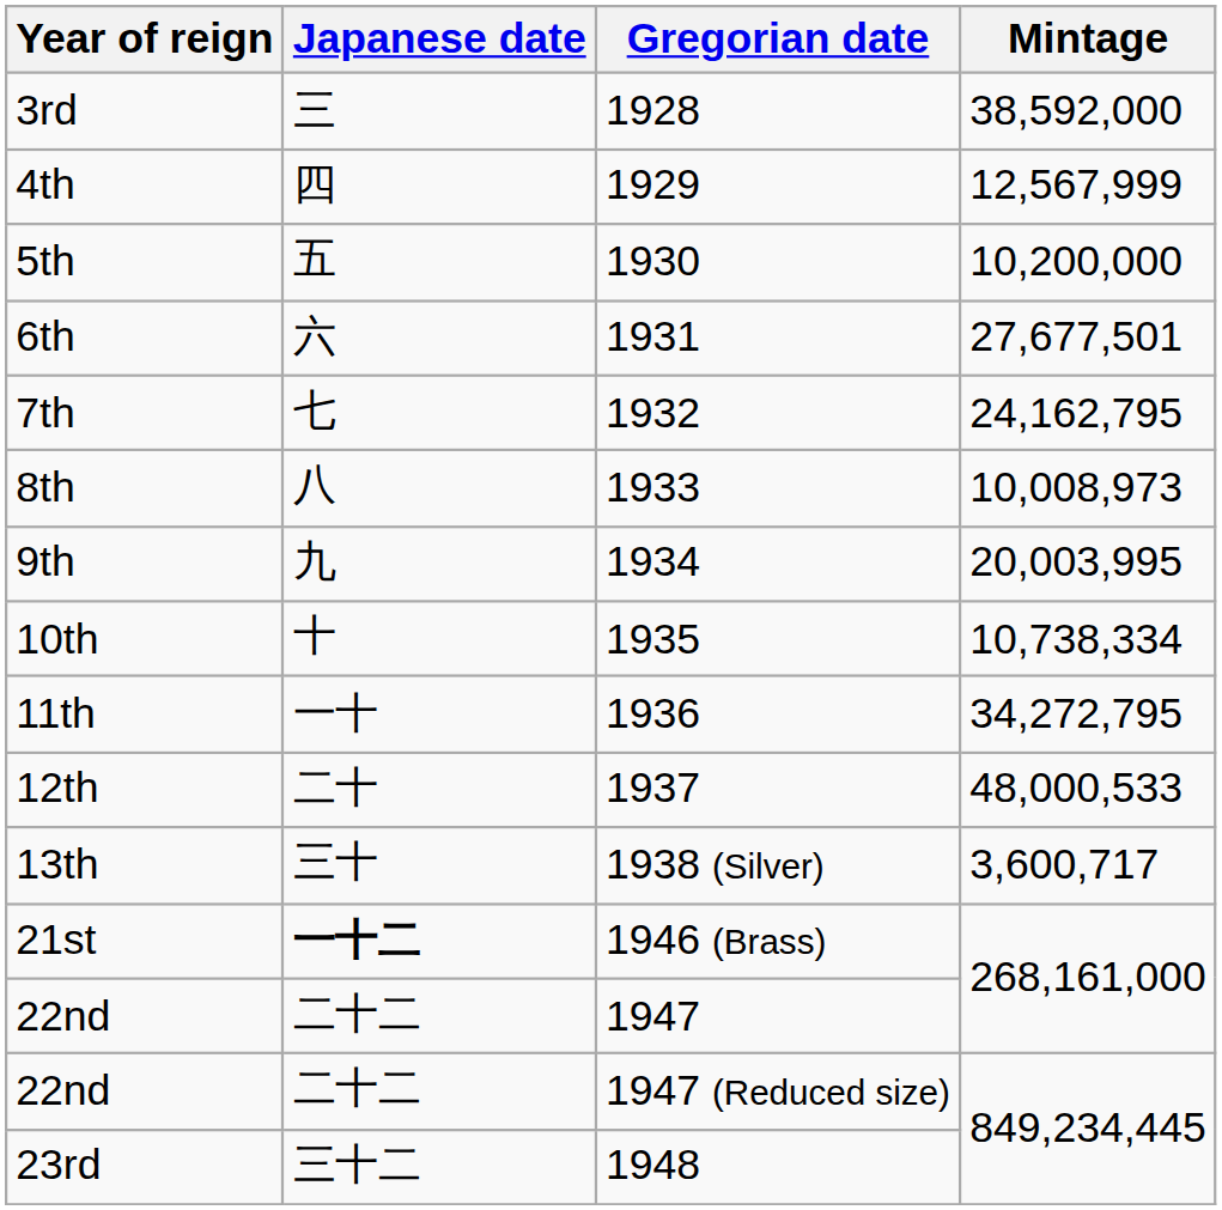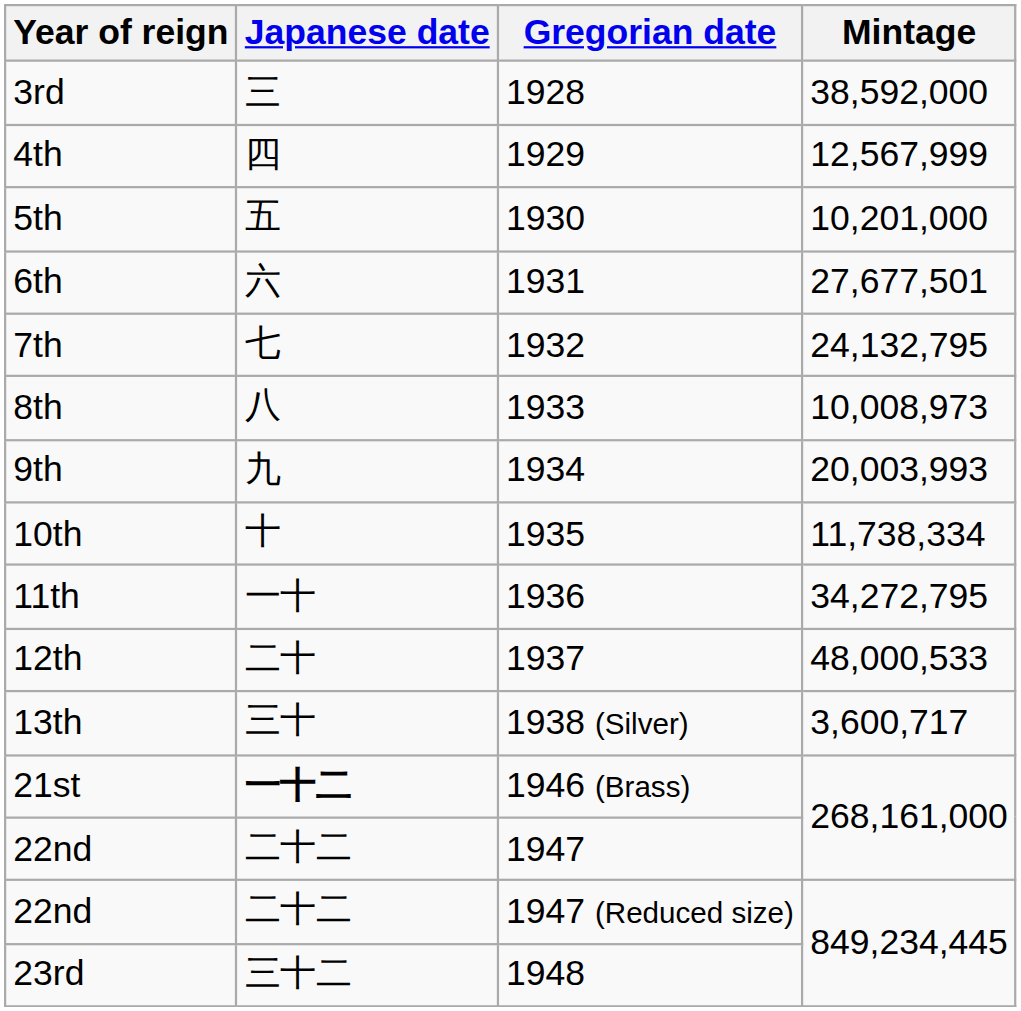5th | Mintage: 10,200,000 -> 10,201,000
7th | Mintage: 24,162,795 -> 24,132,795
9th | Mintage: 20,003,995 -> 20,003,993
10th | Mintage: 10,738,334 -> 11,738,334
